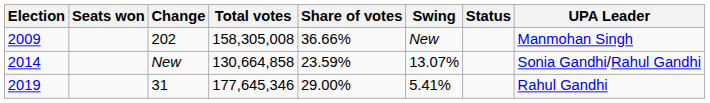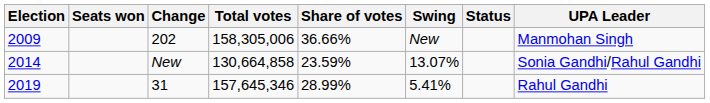2009 | Total votes: 158,305,008 -> 158,305,006
2019 | Total votes: 177,645,346 -> 157,645,346
2019 | Share of votes: 29.00% -> 28.99%
